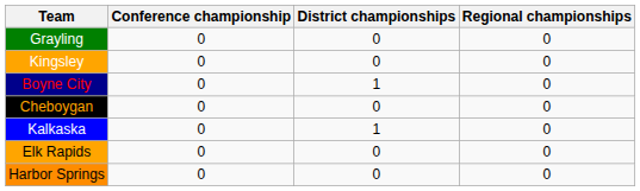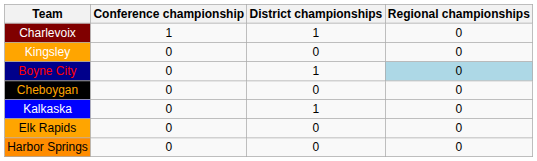+ row: Charlevoix | 1 | 1 | 0
- row: Grayling | 0 | 0 | 0
Boyne City | Regional championships: no background -> lightblue background
